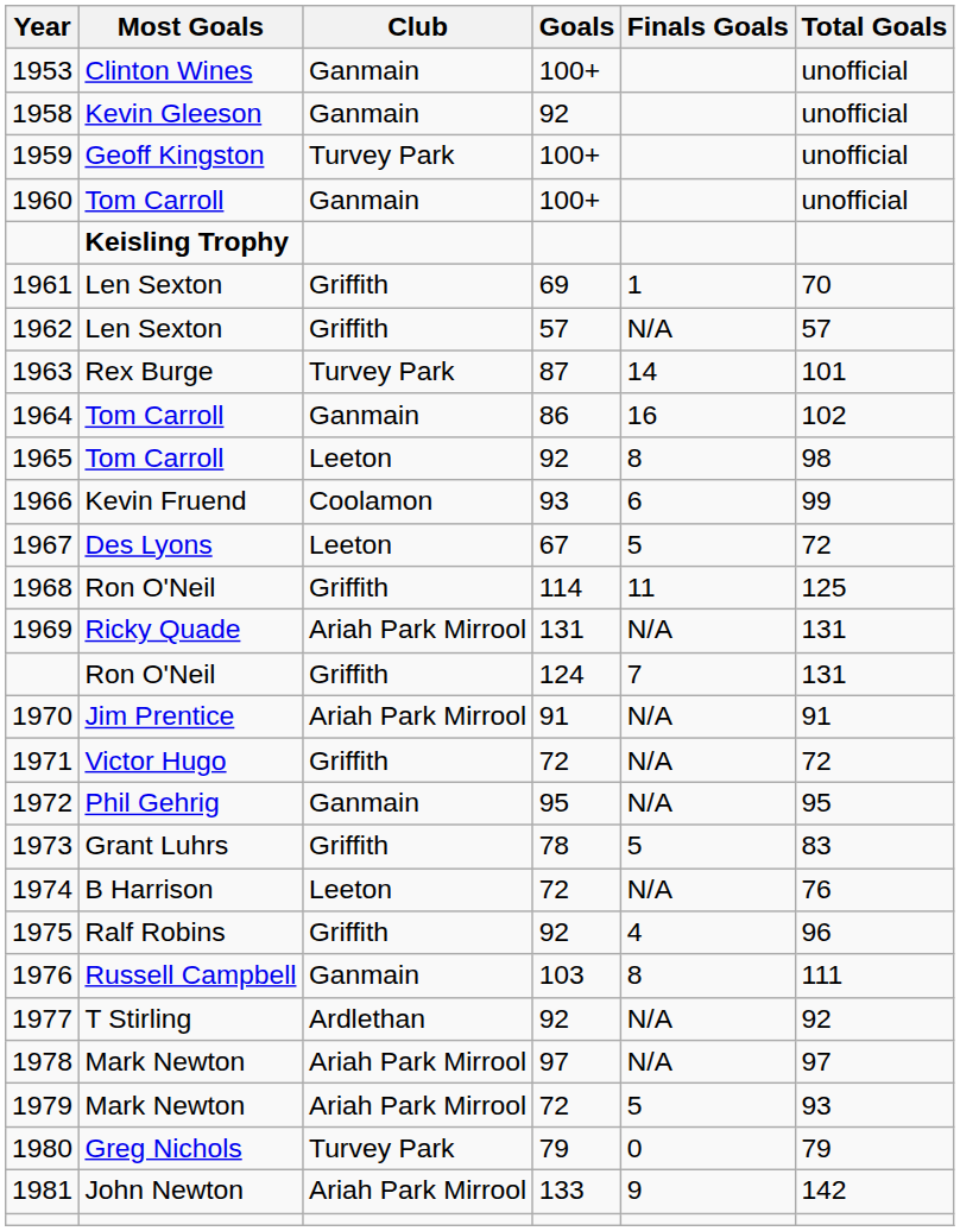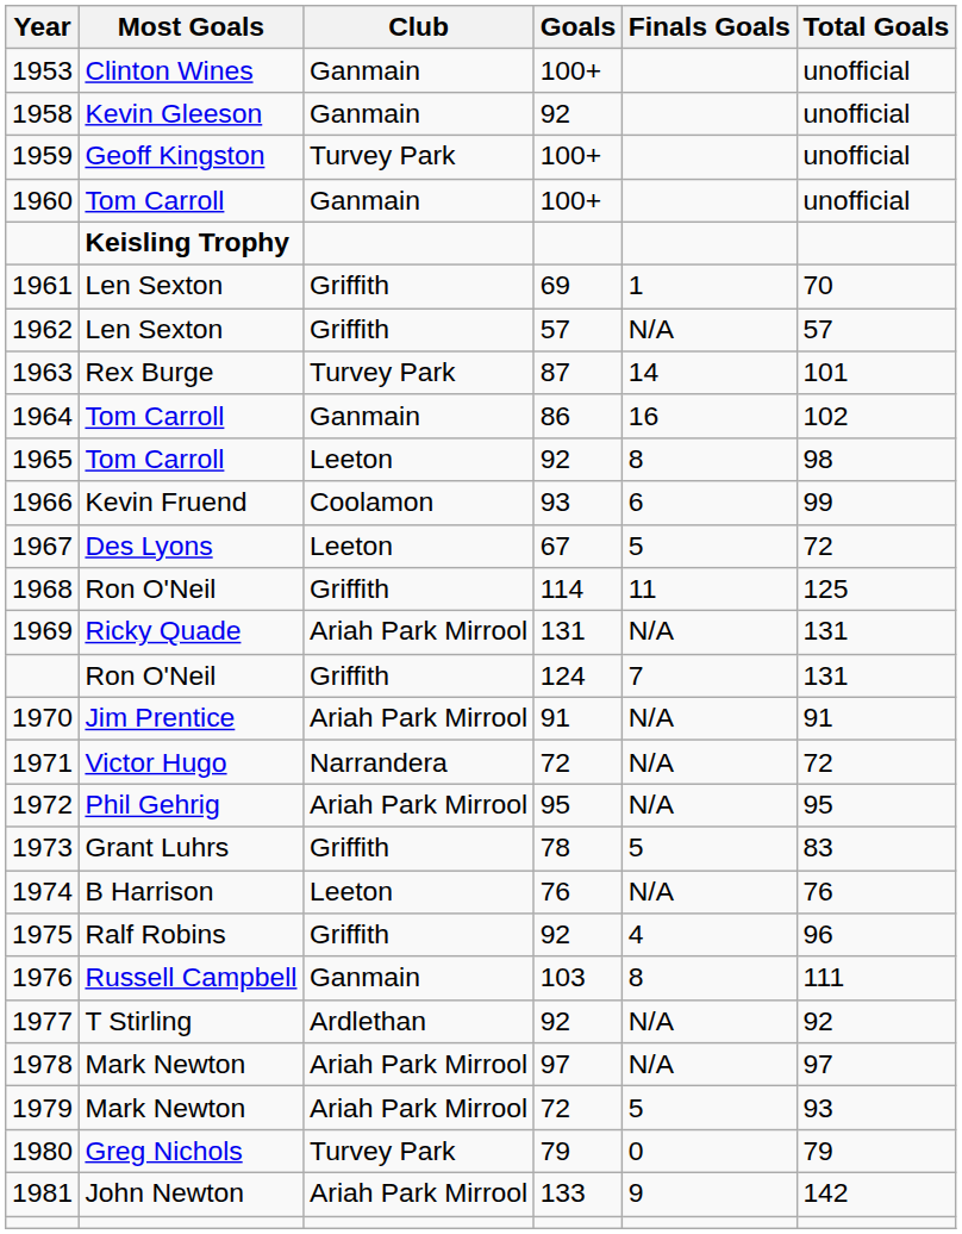1971 | Club: Griffith -> Narrandera
1972 | Club: Ganmain -> Ariah Park Mirrool
1974 | Goals: 72 -> 76
